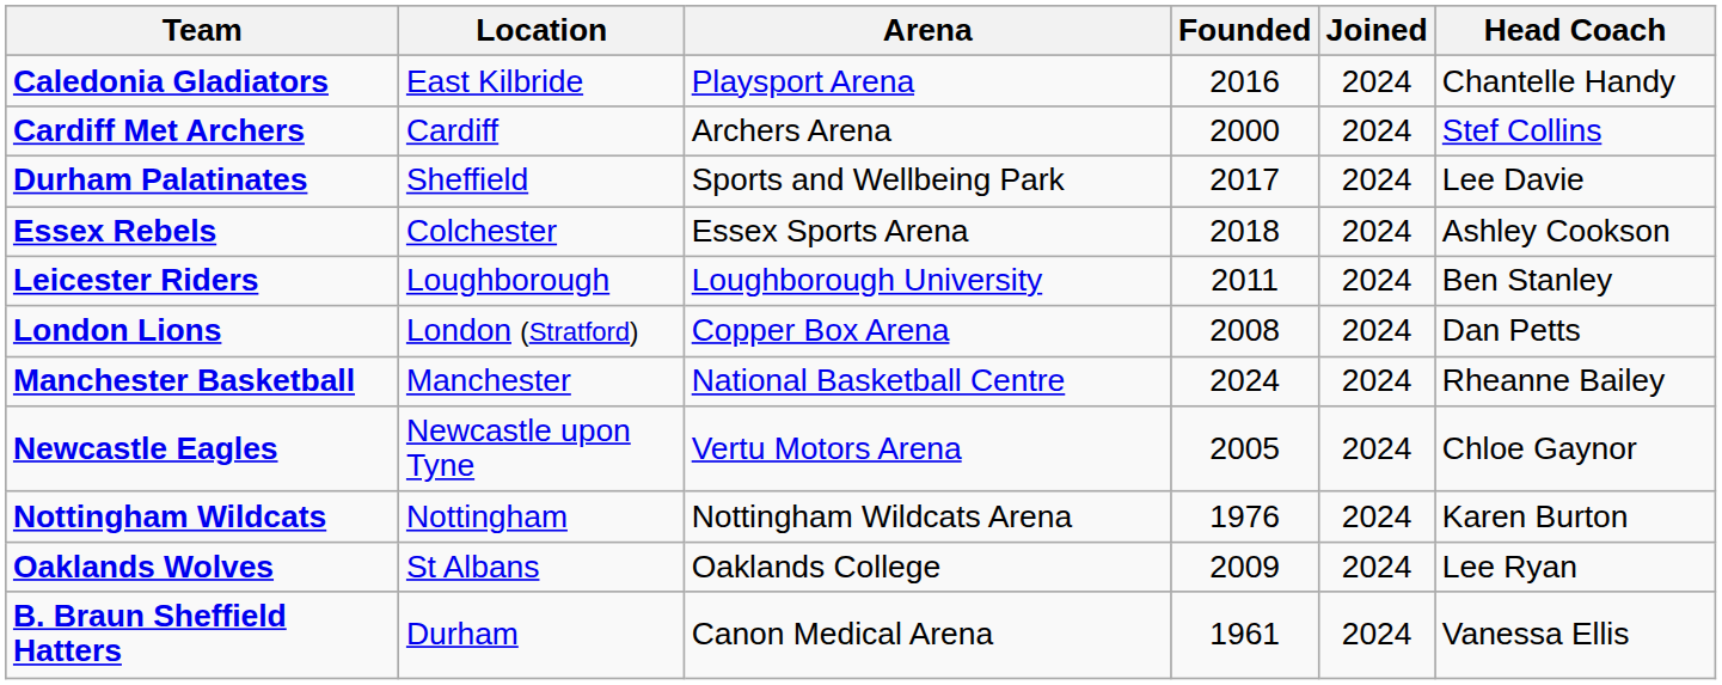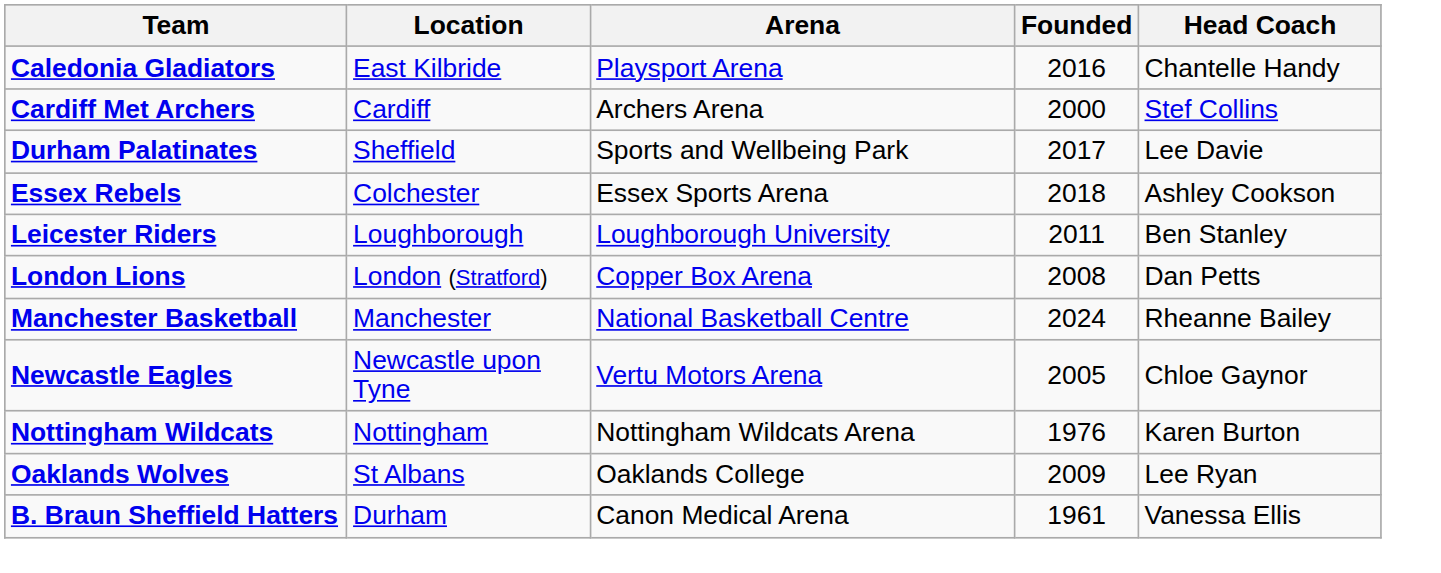- column: Joined | 2024 | 2024 | 2024 | 2024 | 2024 | 2024 | 2024 | 2024 | 2024 | 2024 | 2024
